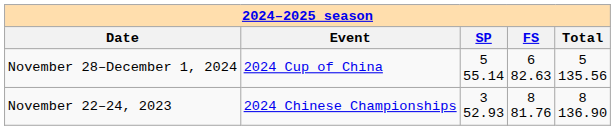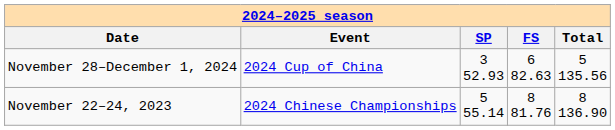November 28–December 1, 2024 | column 3: 5 55.14 -> 3 52.93
November 22–24, 2023 | column 3: 3 52.93 -> 5 55.14
